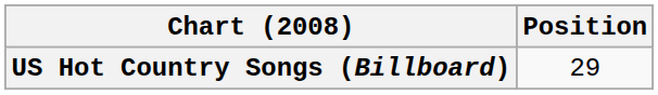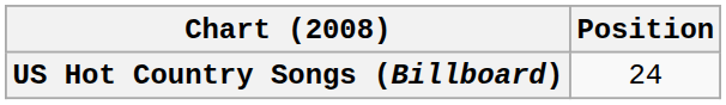US Hot Country Songs (Billboard) | Position: 29 -> 24
